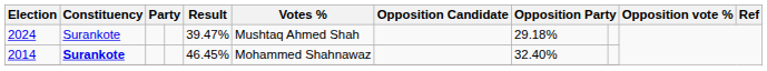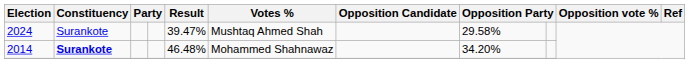2024 | column 8: 29.18% -> 29.58%
2014 | Result: 46.45% -> 46.48%
2014 | column 8: 32.40% -> 34.20%
